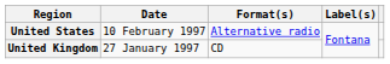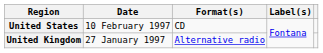United States | Format(s): Alternative radio -> CD
United Kingdom | Format(s): CD -> Alternative radio
